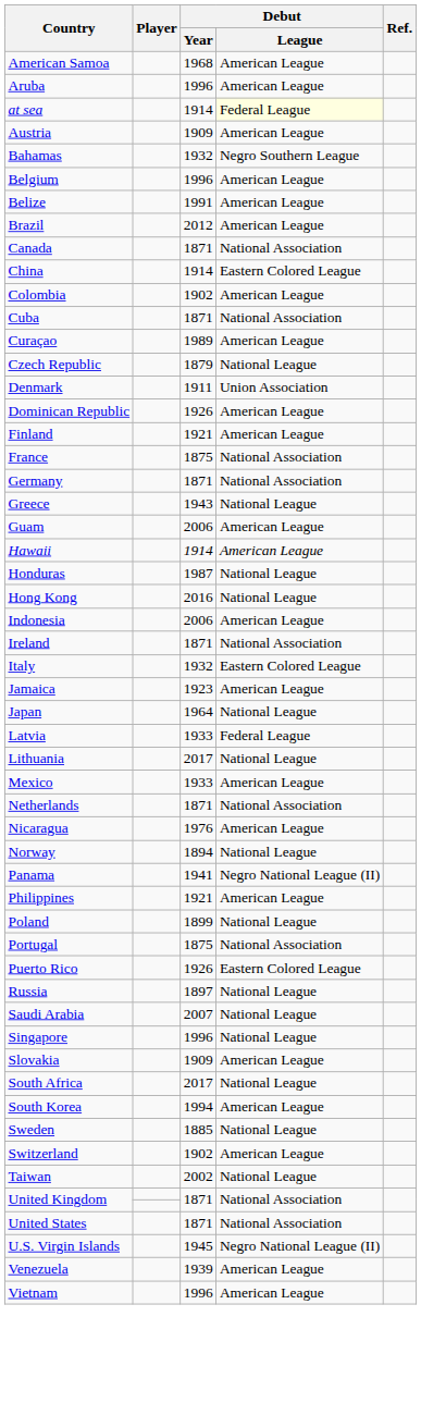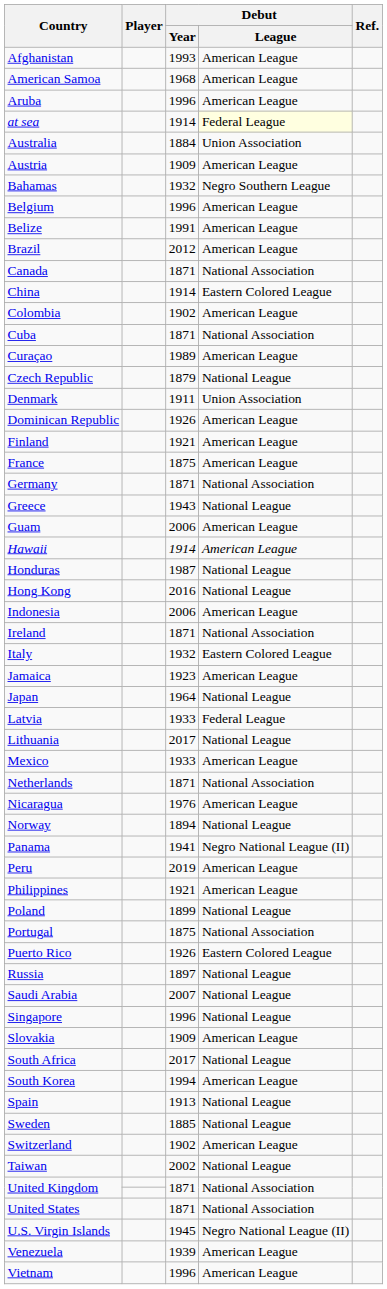+ row: Afghanistan | 1993 | American League
+ row: Australia | 1884 | Union Association
France | Debut / League: National Association -> American League
+ row: Peru | 2019 | American League
+ row: Spain | 1913 | National League
